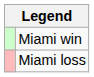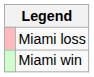rows swapped: Miami win <-> Miami loss
